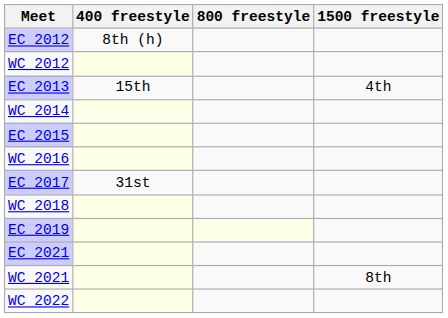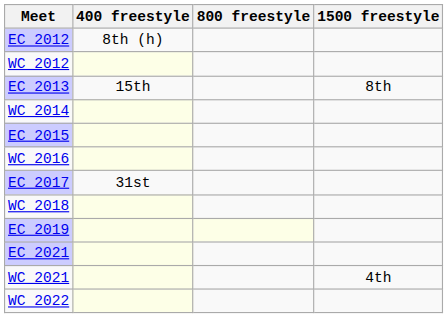EC 2013 | 1500 freestyle: 4th -> 8th
WC 2021 | 1500 freestyle: 8th -> 4th
